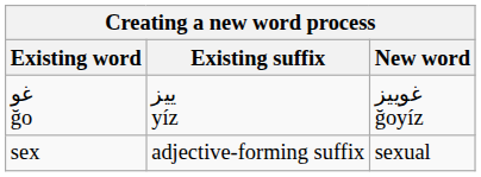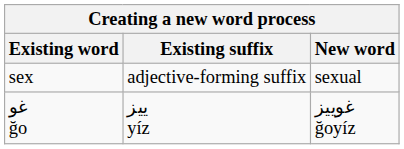rows swapped: غو ğo <-> sex
